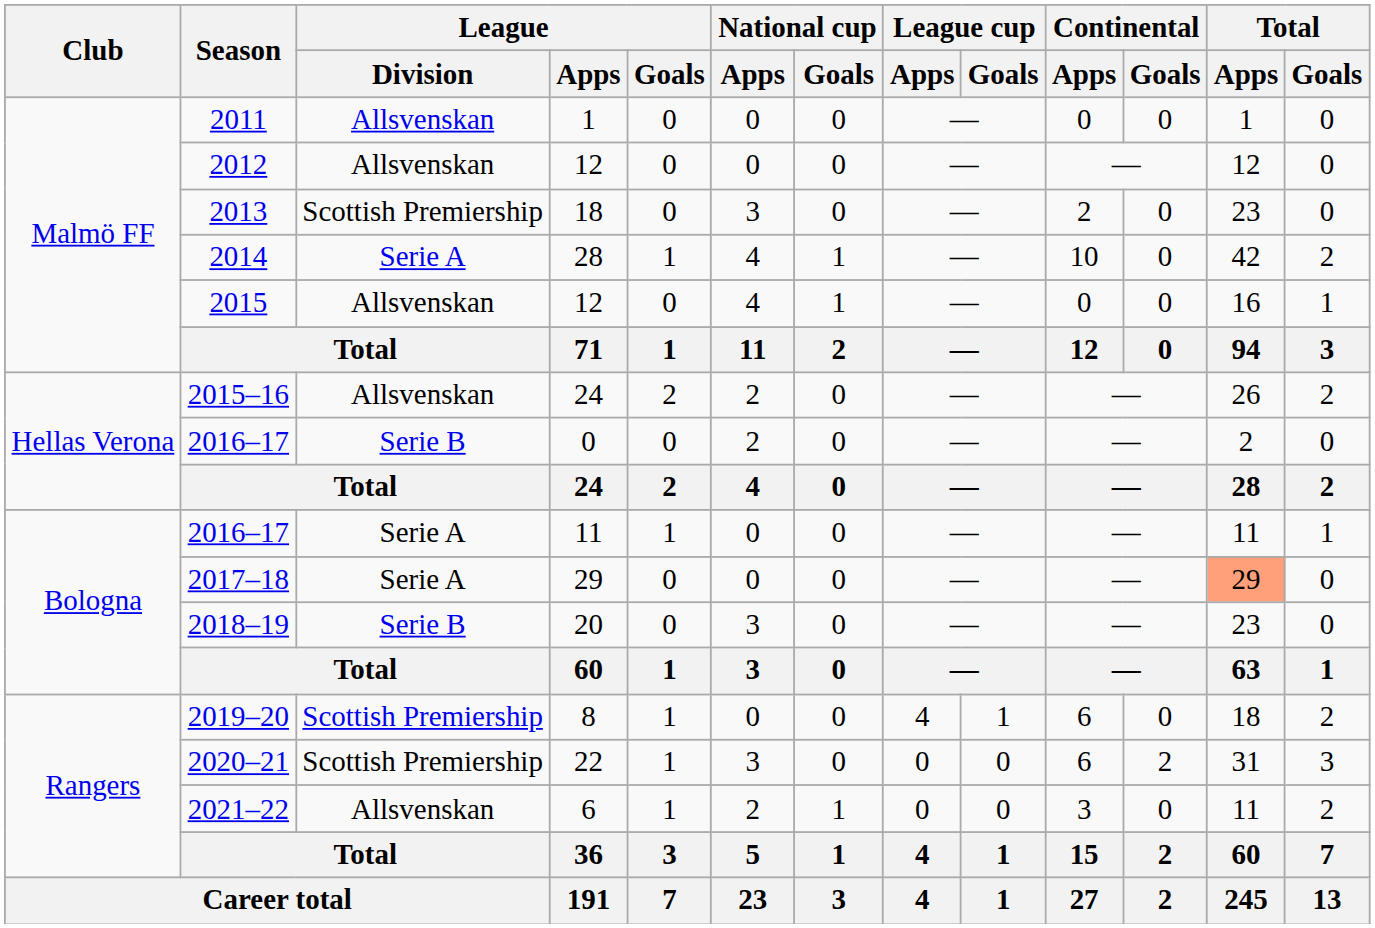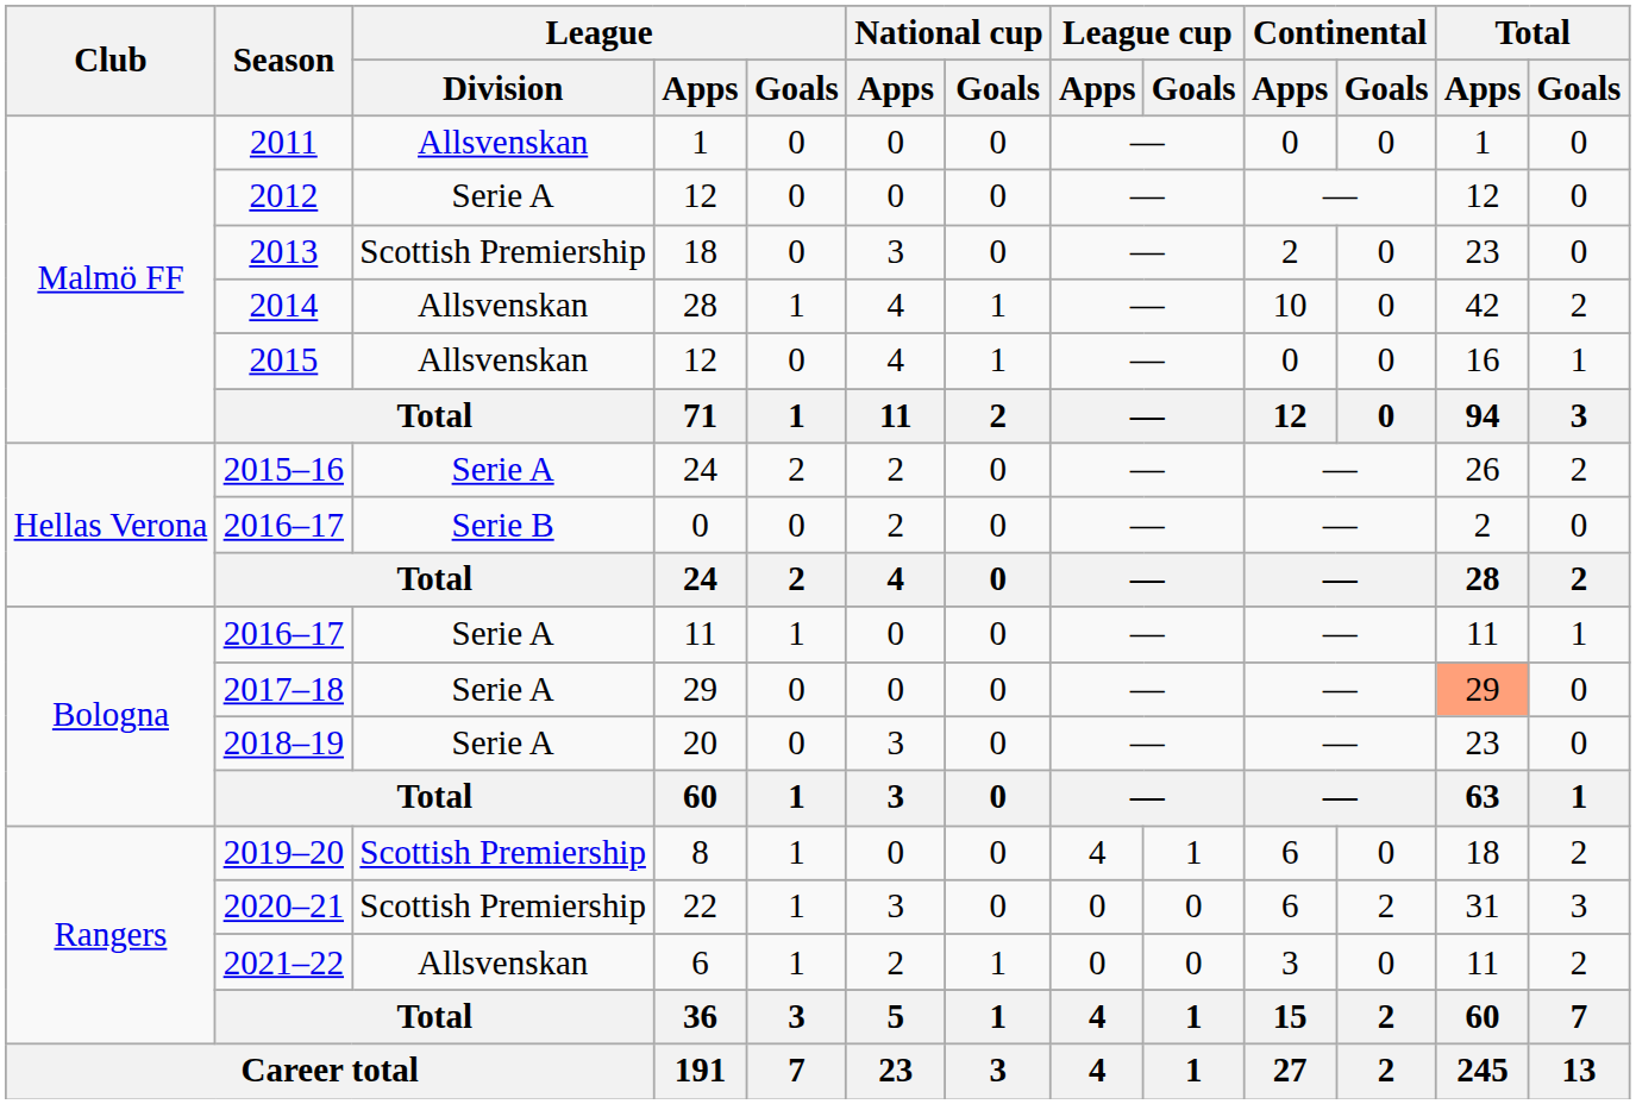2012 | League / Division: Allsvenskan -> Serie A
2014 | League / Division: Serie A -> Allsvenskan
2015–16 | League / Division: Allsvenskan -> Serie A
2018–19 | League / Division: Serie B -> Serie A
